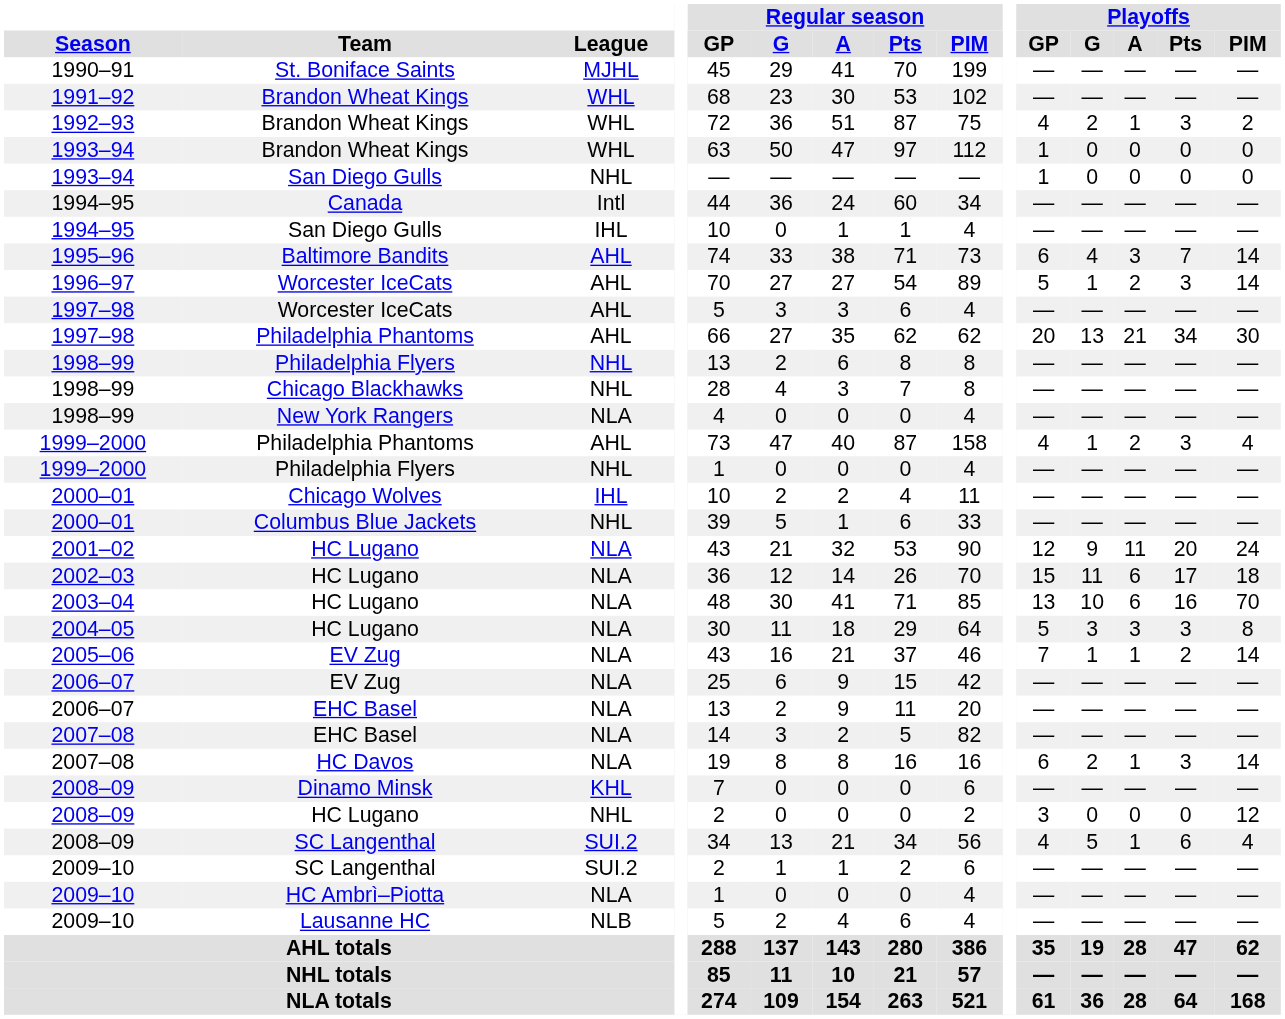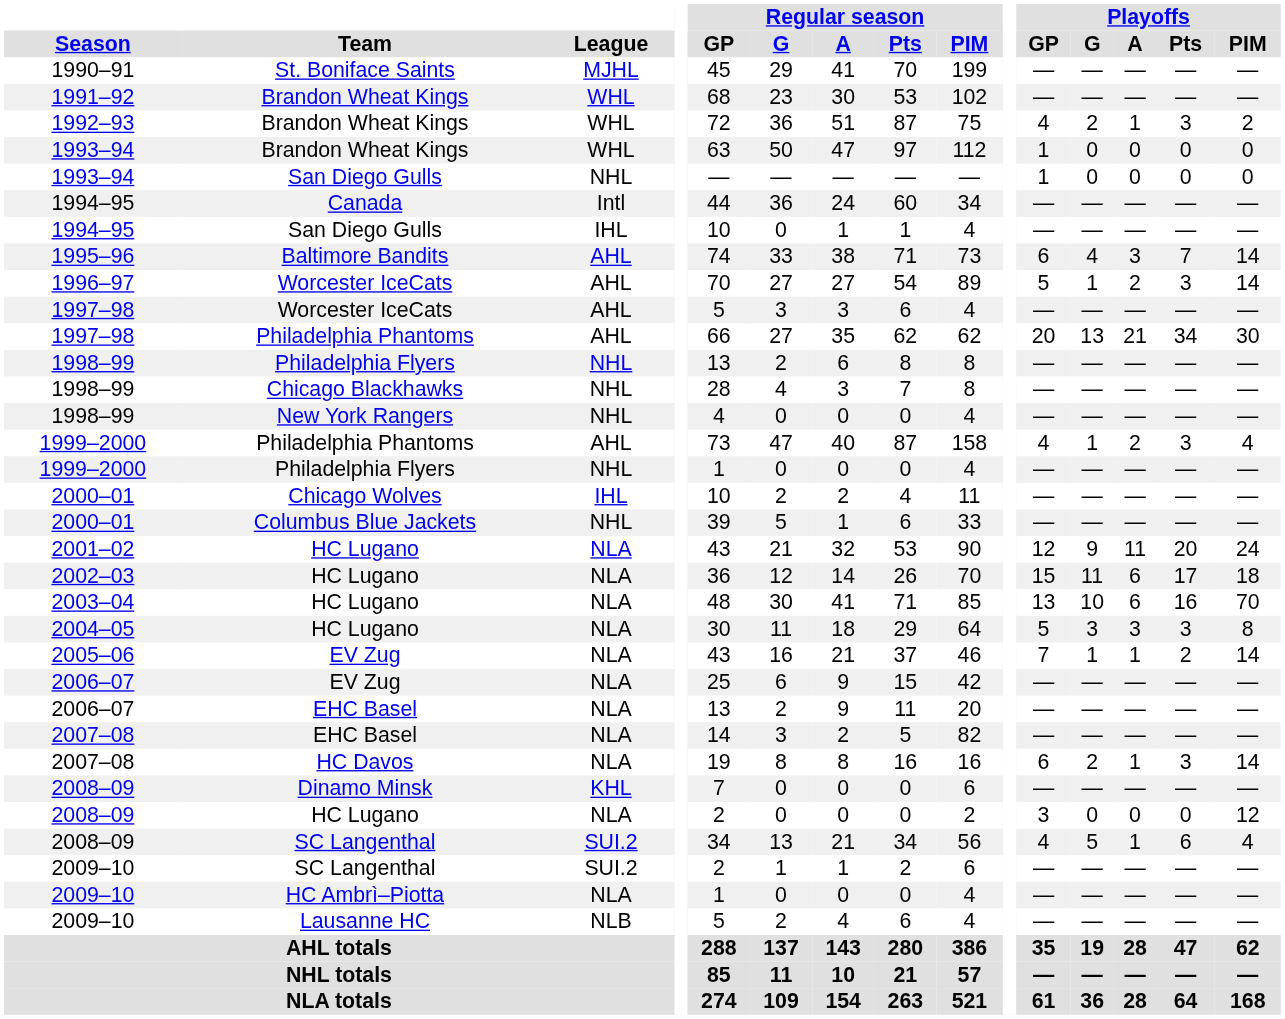1998–99 / New York Rangers | League: NLA -> NHL
2008–09 / HC Lugano | League: NHL -> NLA
